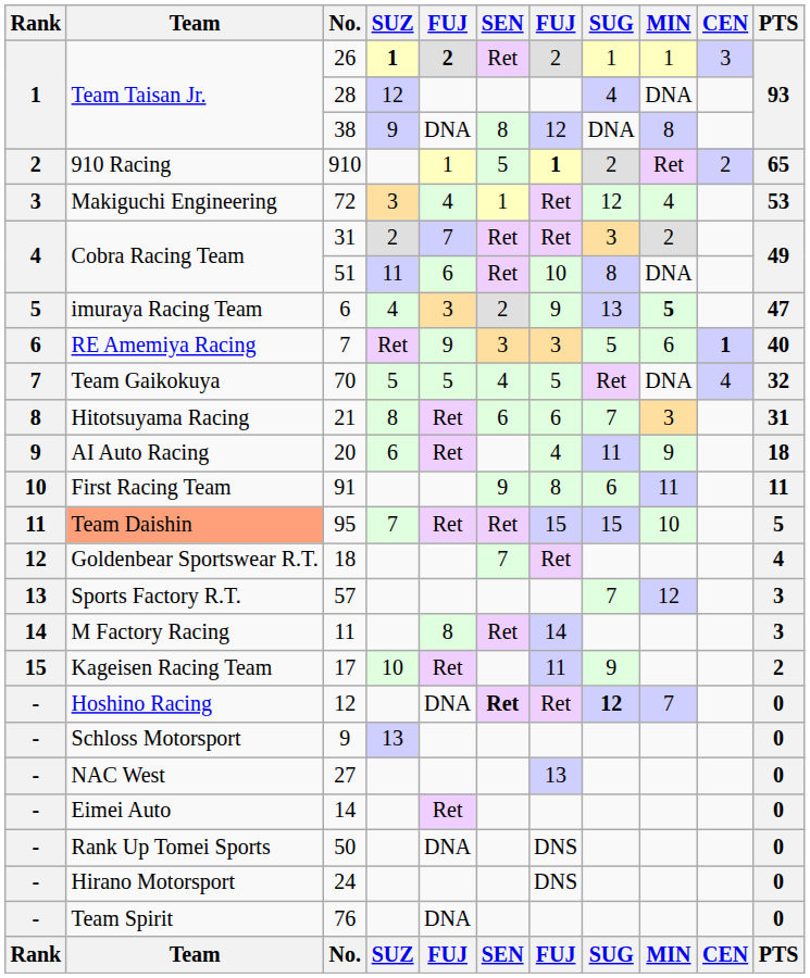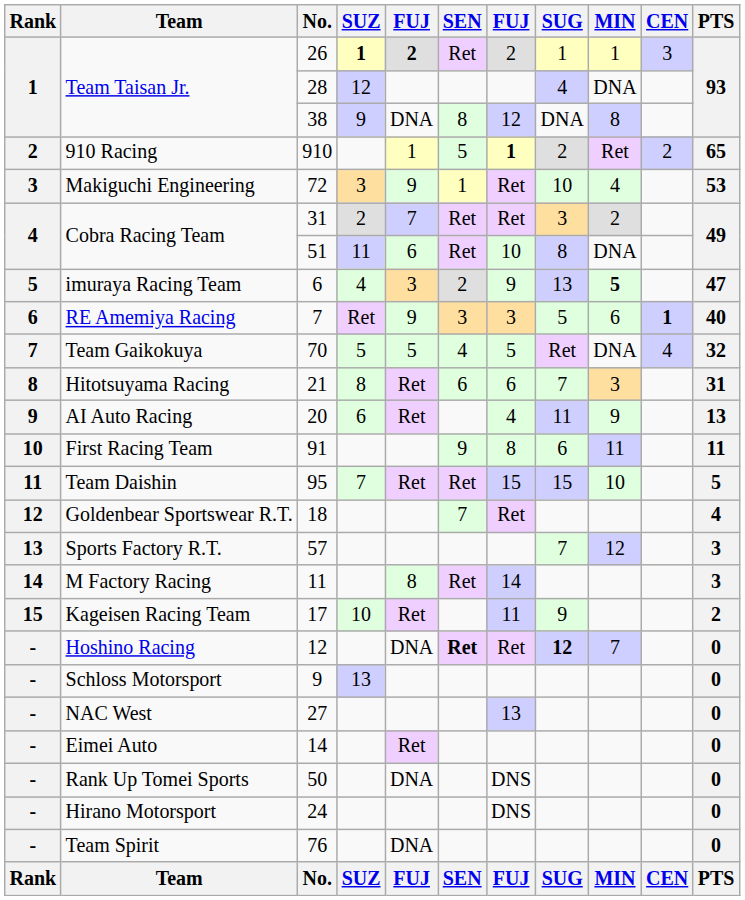72 | column 5: 4 -> 9
72 | SUG: 12 -> 10
20 | PTS: 18 -> 13
95 | Team: lightsalmon background -> no background
